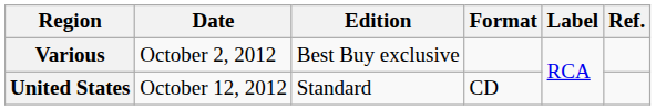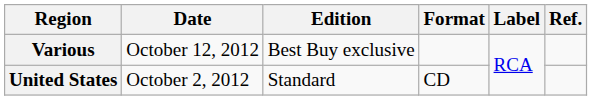Various | Date: October 2, 2012 -> October 12, 2012
United States | Date: October 12, 2012 -> October 2, 2012
